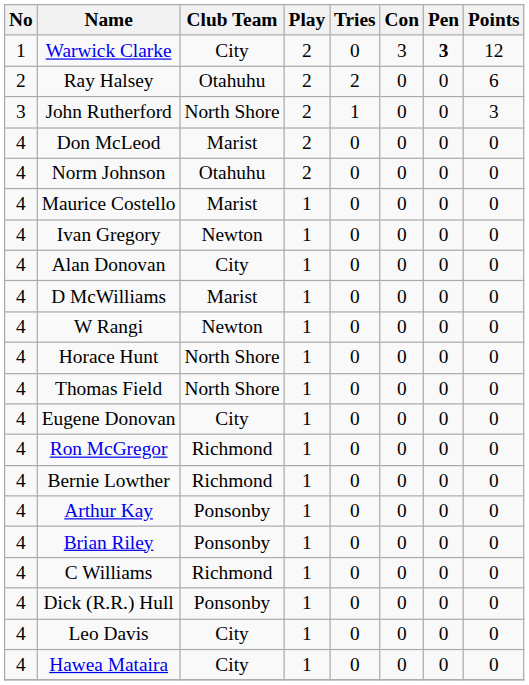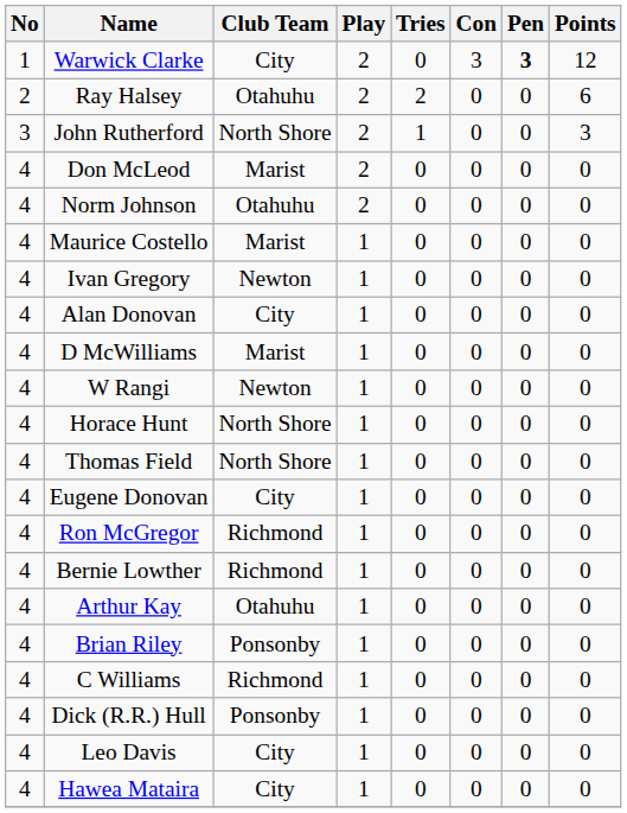Arthur Kay | Club Team: Ponsonby -> Otahuhu
